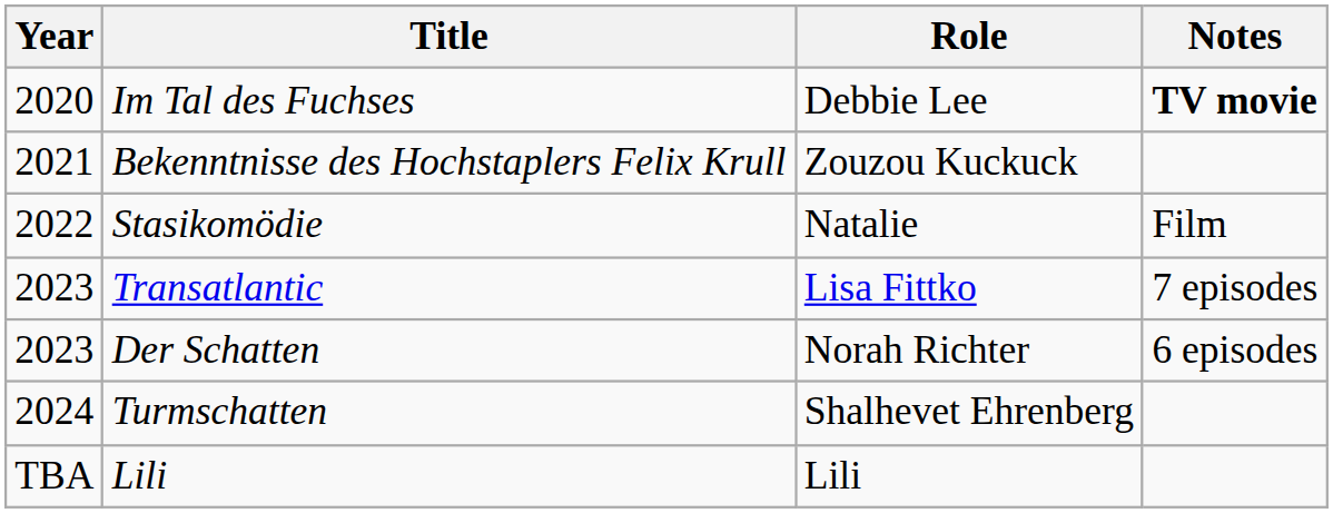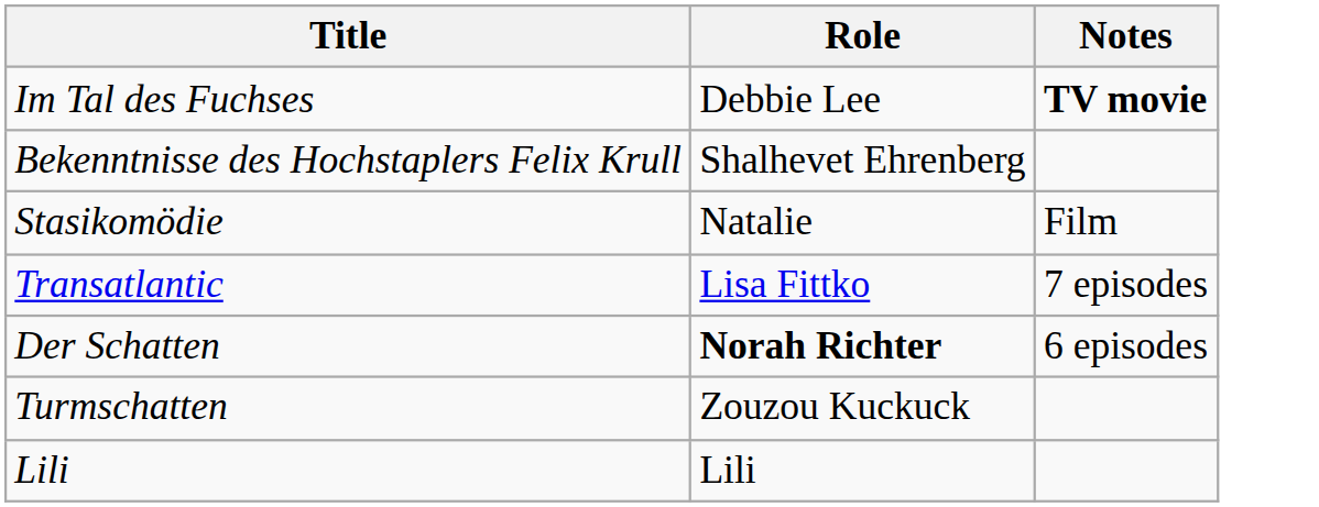- column: Year | 2020 | 2021 | 2022 | 2023 | 2023 | 2024 | TBA
Bekenntnisse des Hochstaplers Felix Krull | Role: Zouzou Kuckuck -> Shalhevet Ehrenberg
Der Schatten | Role: normal -> bold
Turmschatten | Role: Shalhevet Ehrenberg -> Zouzou Kuckuck
